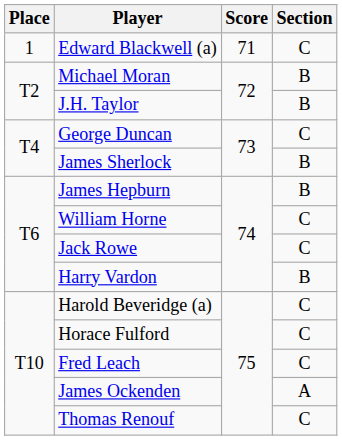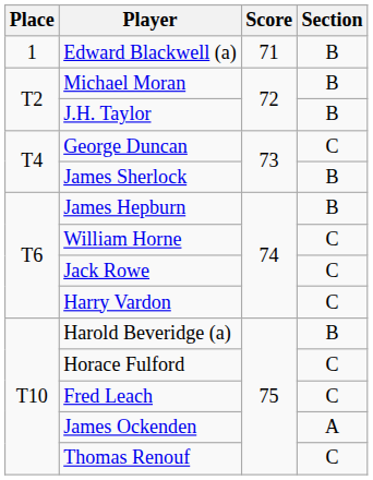Edward Blackwell (a) | Section: C -> B
Harry Vardon | Section: B -> C
Harold Beveridge (a) | Section: C -> B
